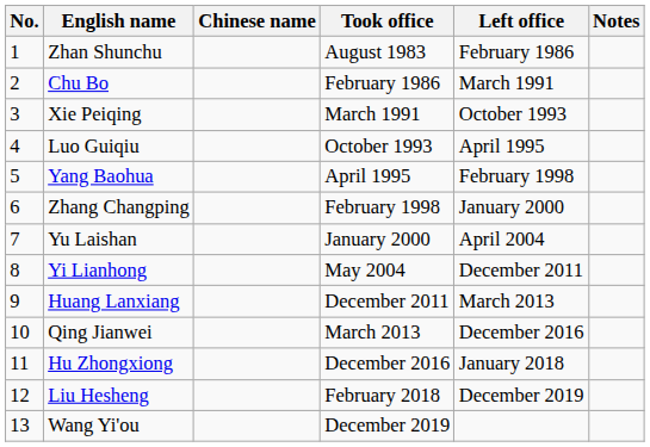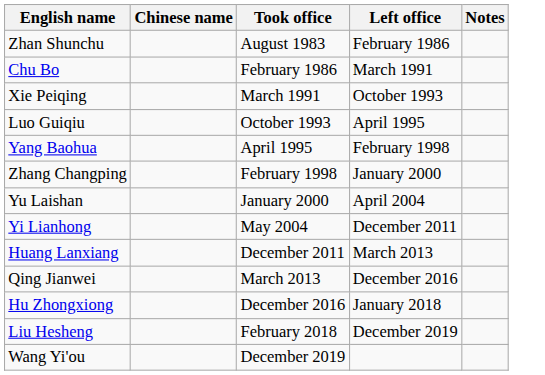- column: No. | 1 | 2 | 3 | 4 | 5 | 6 | 7 | 8 | 9 | 10 | 11 | 12 | 13
